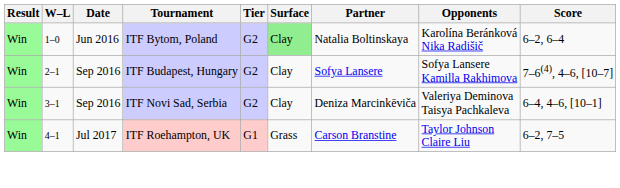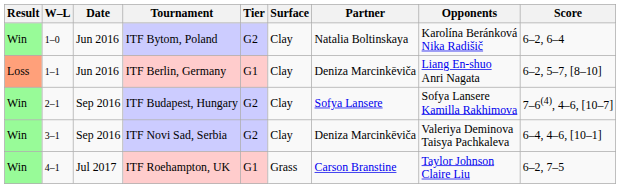ITF Bytom, Poland | Surface: lightgreen background -> no background
+ row: Loss | 1–1 | Jun 2016 | ITF Berlin, Germany | G1 | Clay | Deniza Marcinkēviča | Liang En-shuo Anri Nagata | 6–2, 5–7, [8–10]
